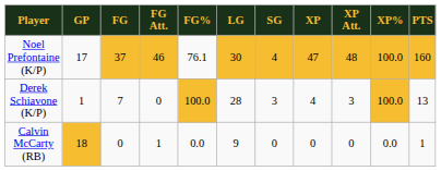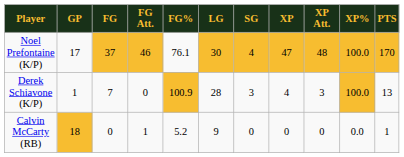Noel Prefontaine (K/P) | PTS: 160 -> 170
Derek Schiavone (K/P) | FG%: 100.0 -> 100.9
Calvin McCarty (RB) | FG%: 0.0 -> 5.2
